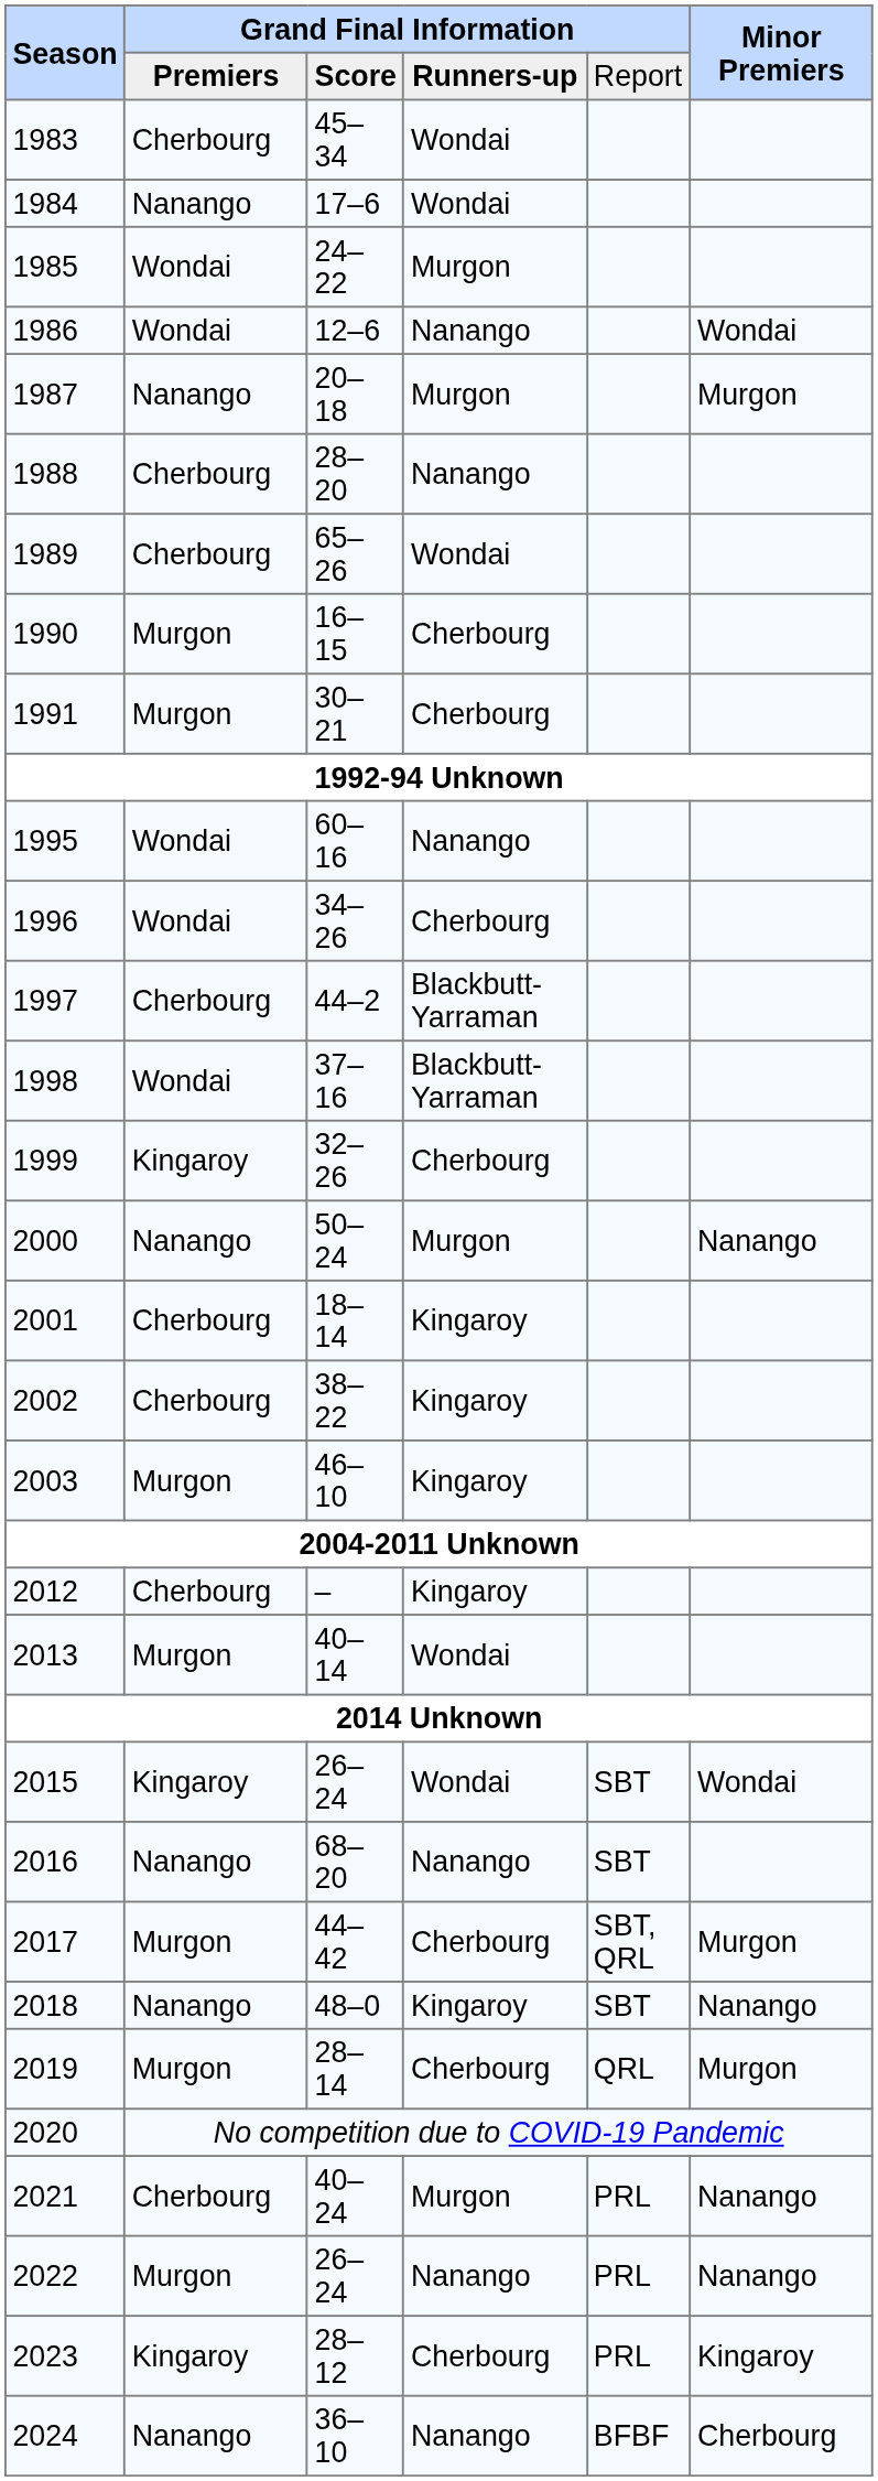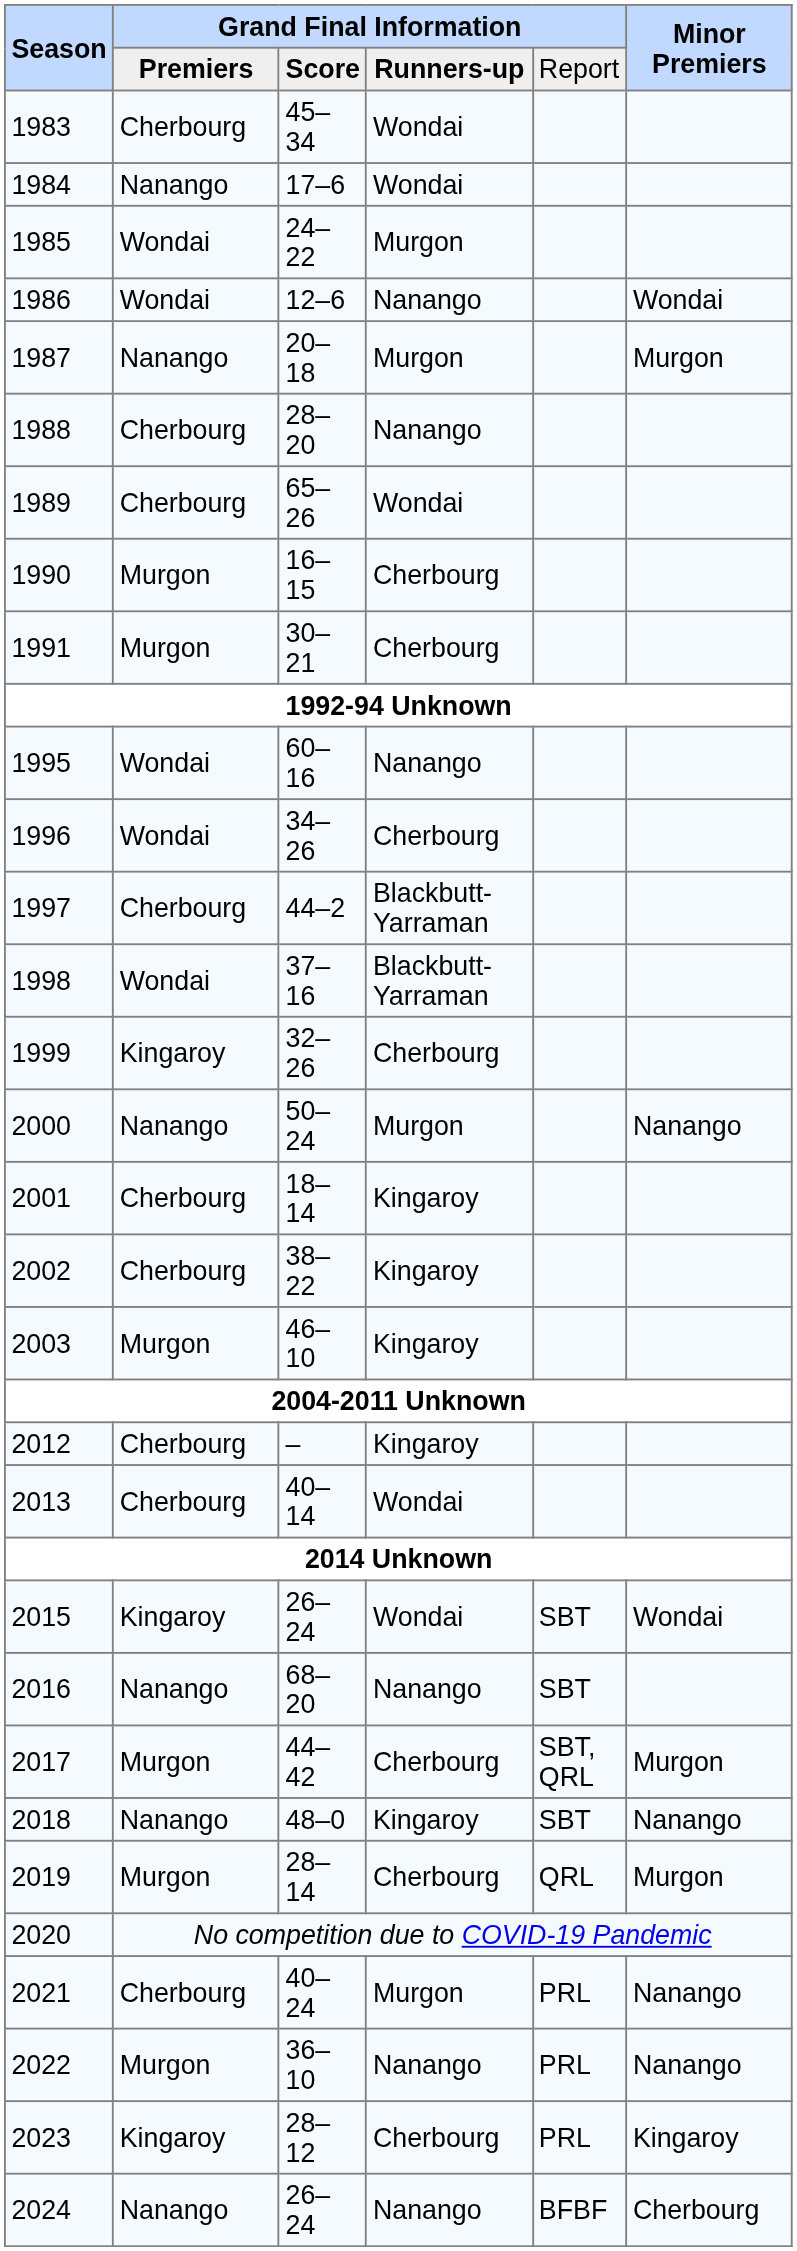2013 | column 2: Murgon -> Cherbourg
2022 | column 3: 26–24 -> 36–10
2024 | column 3: 36–10 -> 26–24
